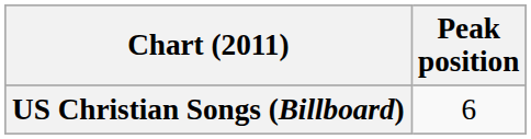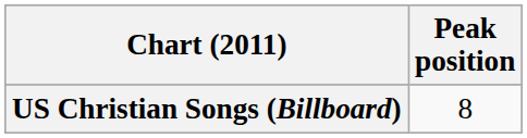US Christian Songs (Billboard) | Peak position: 6 -> 8
